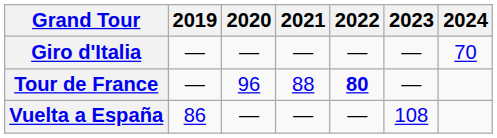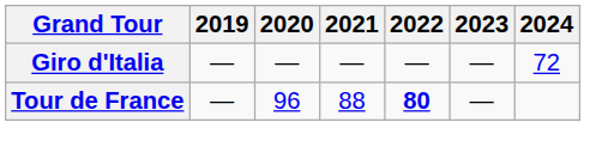Giro d'Italia | 2024: 70 -> 72
- row: Vuelta a España | 86 | — | — | — | 108
